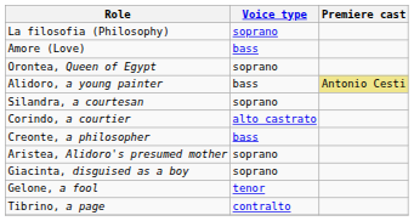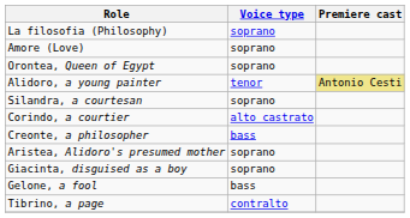Amore (Love) | Voice type: bass -> soprano
Alidoro, a young painter | Voice type: bass -> tenor
Gelone, a fool | Voice type: tenor -> bass
